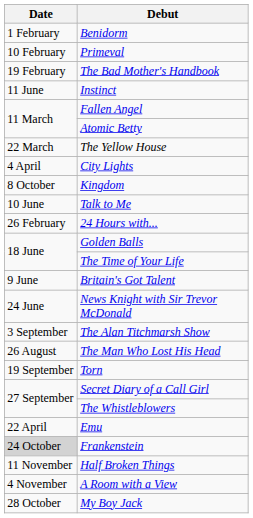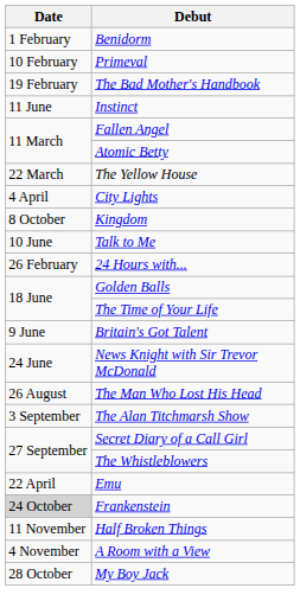rows swapped: The Man Who Lost His Head <-> The Alan Titchmarsh Show
- row: 19 September | Torn
